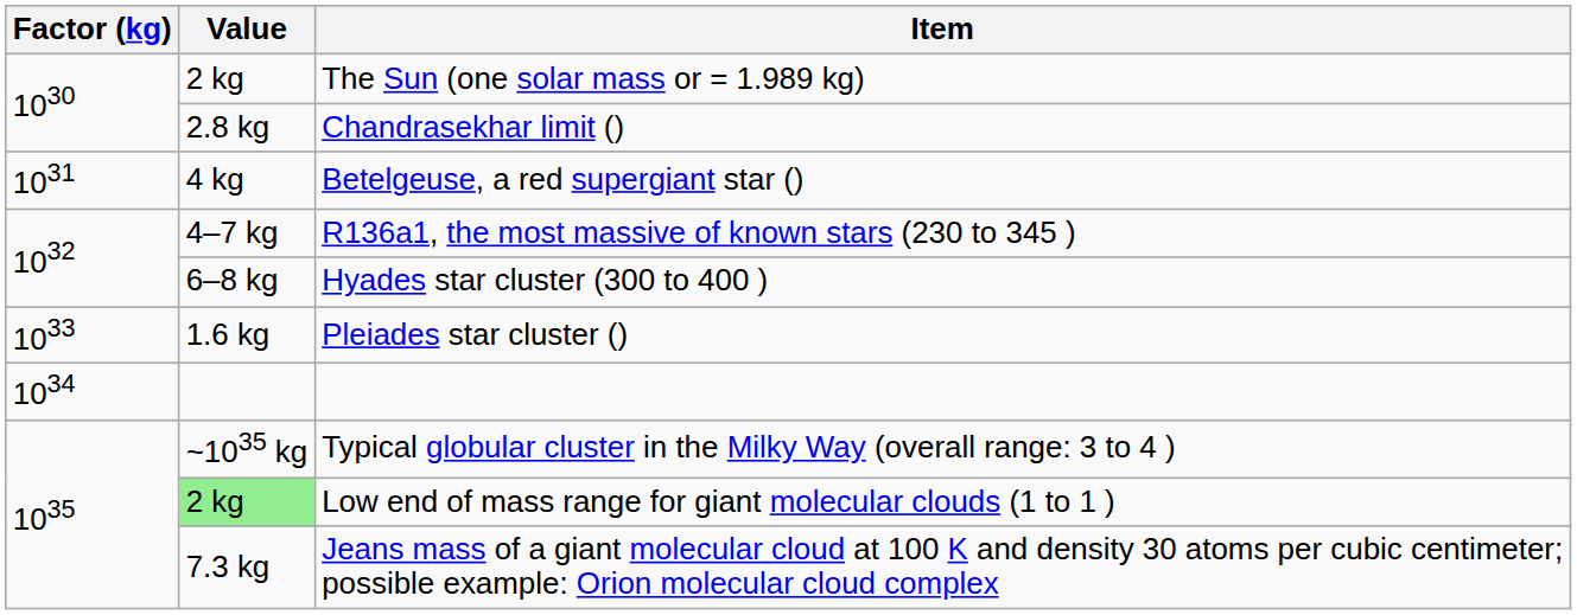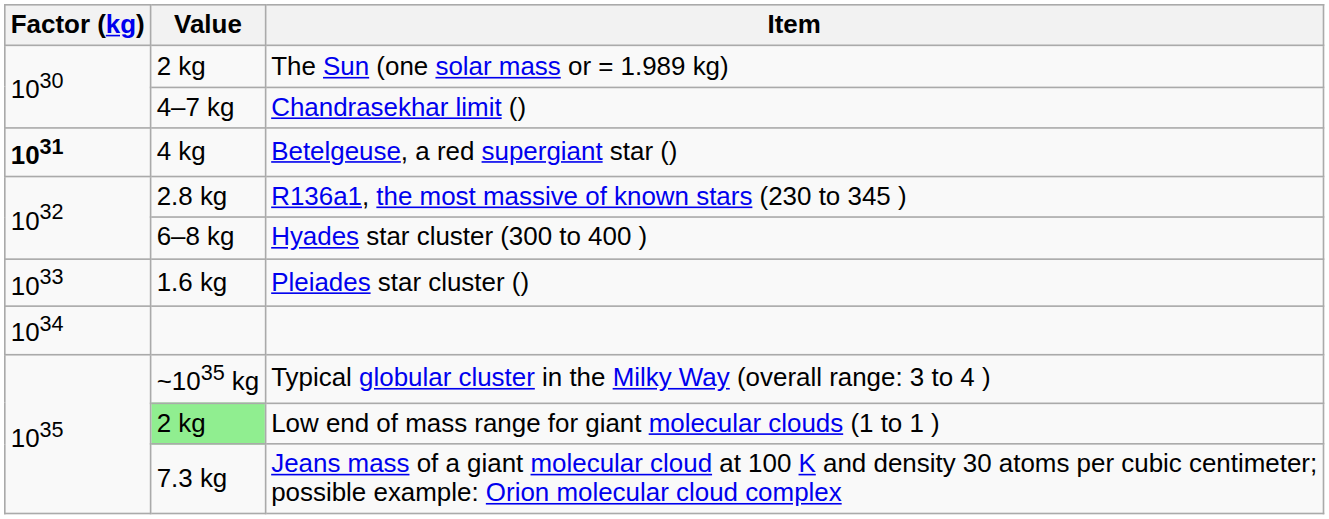Chandrasekhar limit () | Value: 2.8 kg -> 4–7 kg
Betelgeuse, a red supergiant star () | Factor (kg): normal -> bold
R136a1, the most massive of known stars (230 to 345 ) | Value: 4–7 kg -> 2.8 kg
